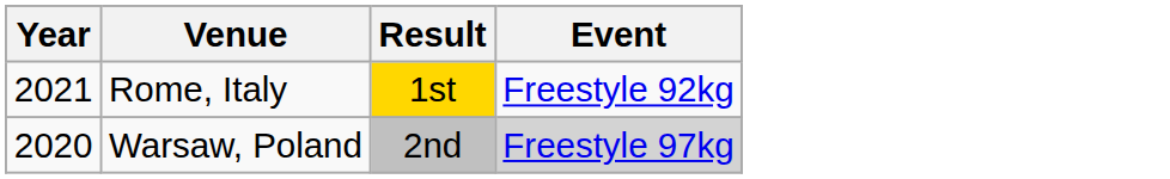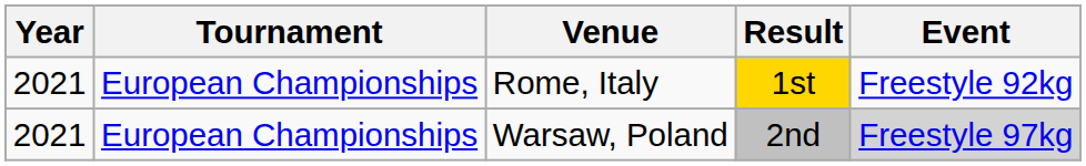+ column: Tournament | European Championships | European Championships
Warsaw, Poland | Year: 2020 -> 2021
